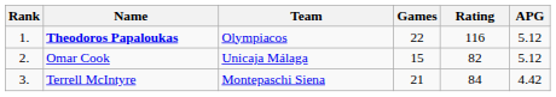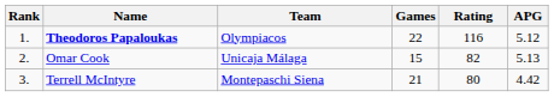Omar Cook | APG: 5.12 -> 5.13
Terrell McIntyre | Rating: 84 -> 80
